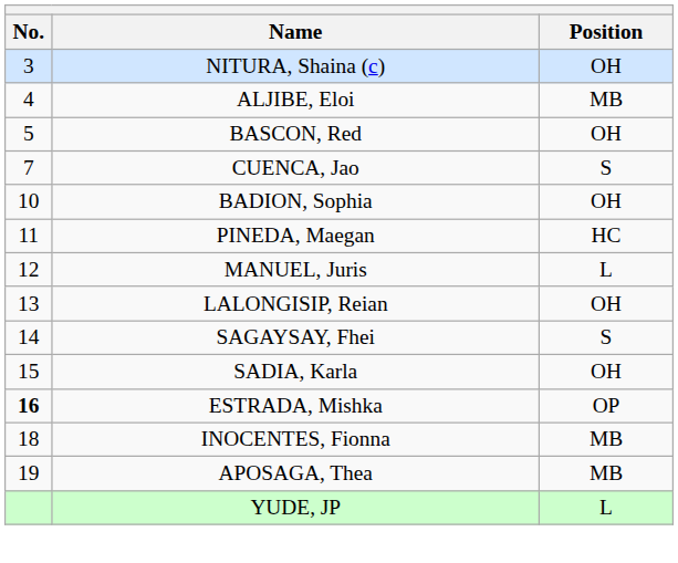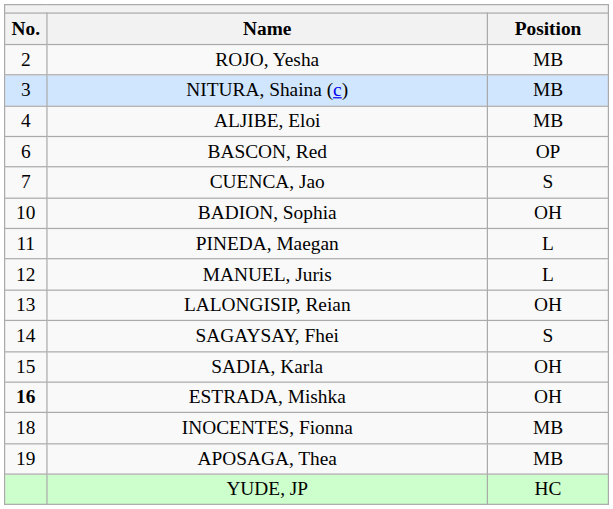+ row: 2 | ROJO, Yesha | MB
NITURA, Shaina (c) | Position: OH -> MB
BASCON, Red | No.: 5 -> 6
BASCON, Red | Position: OH -> OP
PINEDA, Maegan | Position: HC -> L
ESTRADA, Mishka | Position: OP -> OH
YUDE, JP | Position: L -> HC
